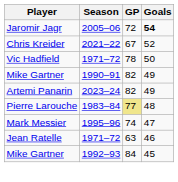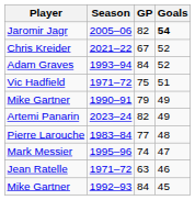Jaromir Jagr | GP: 72 -> 82
+ row: Adam Graves | 1993–94 | 84 | 52
Vic Hadfield | GP: 78 -> 75
Vic Hadfield | Goals: 50 -> 51
Mike Gartner / 1990–91 | GP: 82 -> 79
Pierre Larouche | GP: khaki background -> no background
